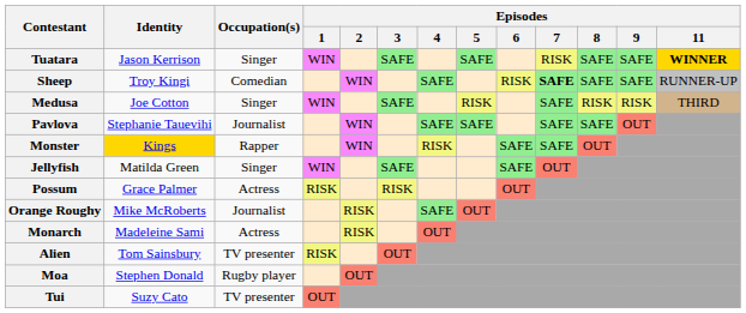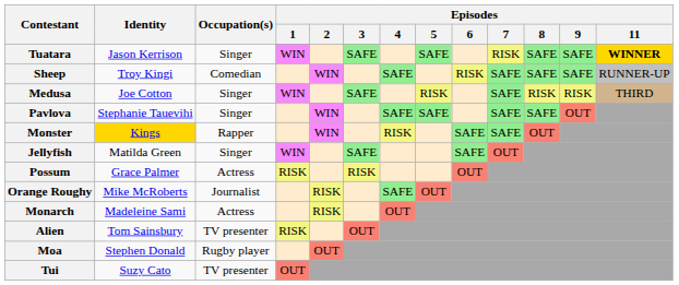Sheep | Episodes / 7: bold -> normal
Pavlova | Occupation(s): Journalist -> Singer
